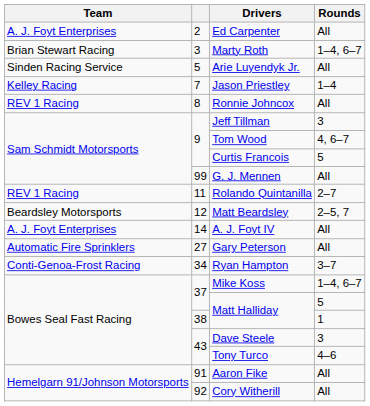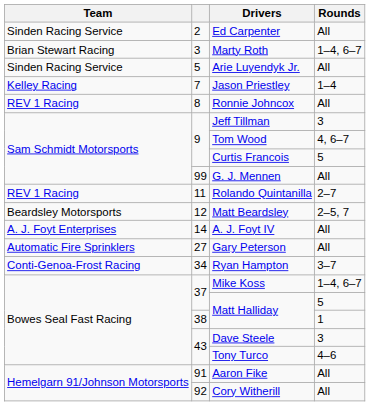Ed Carpenter | Team: A. J. Foyt Enterprises -> Sinden Racing Service
